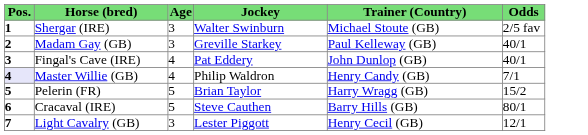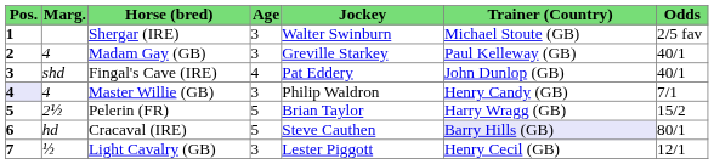+ column: Marg. | 4 | shd | 4 | 2½ | hd | ½
Master Willie (GB) | Age: 4 -> 3
Cracaval (IRE) | Trainer (Country): no background -> lavender background
